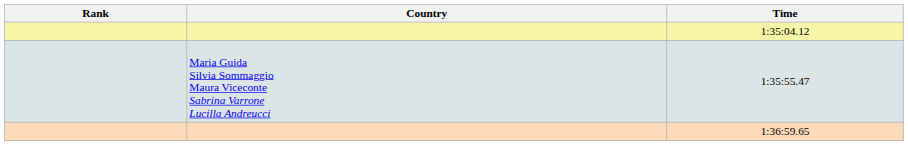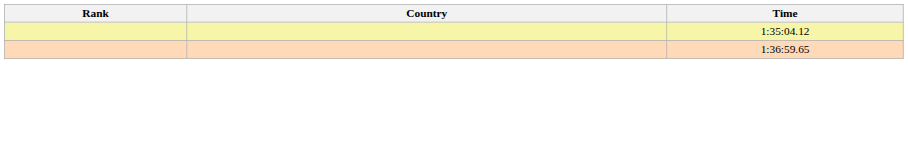- row: Maria Guida Silvia Sommaggio Maura Viceconte Sabrina Varrone Lucilla Andreucci | 1:35:55.47
